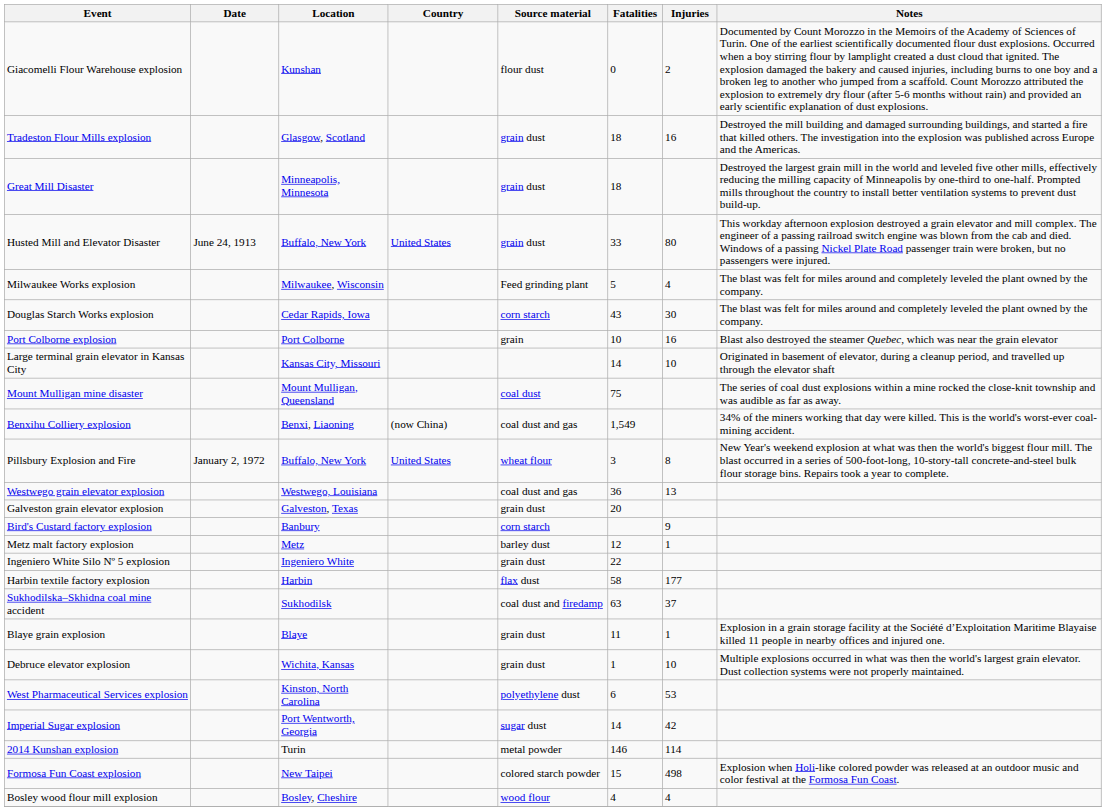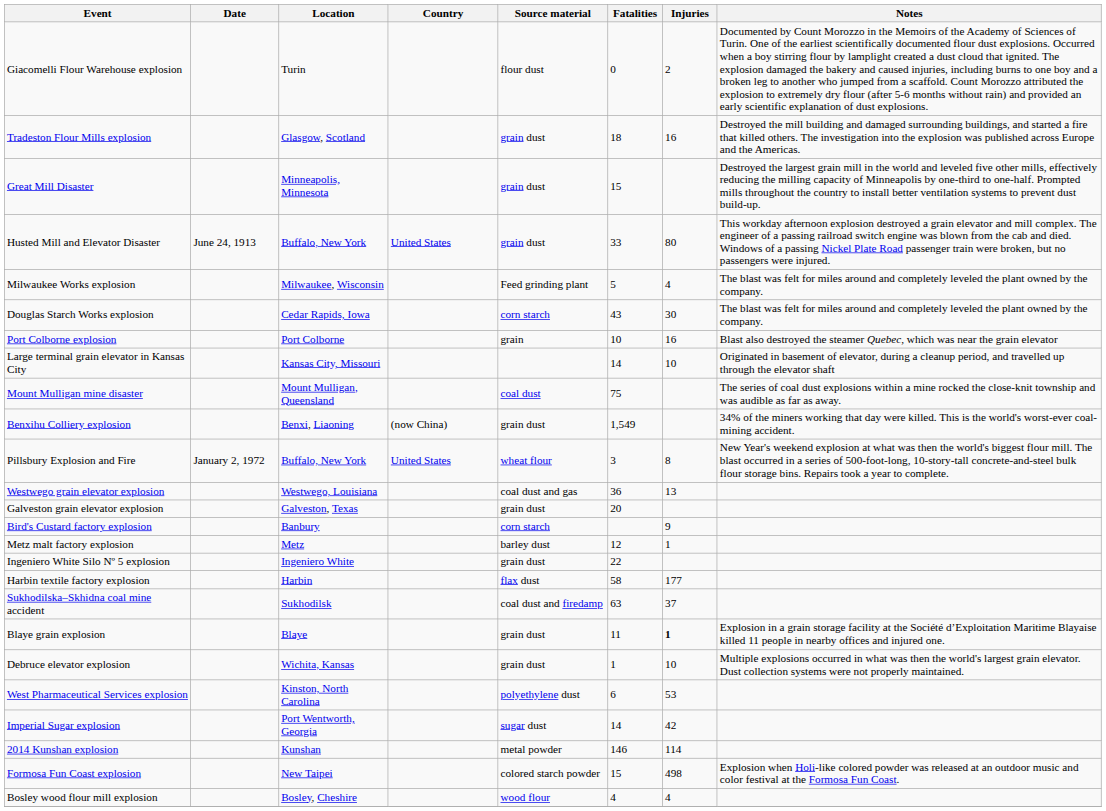Giacomelli Flour Warehouse explosion | Location: Kunshan -> Turin
Great Mill Disaster | Fatalities: 18 -> 15
Benxihu Colliery explosion | Source material: coal dust and gas -> grain dust
Blaye grain explosion | Injuries: normal -> bold
2014 Kunshan explosion | Location: Turin -> Kunshan
